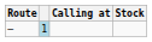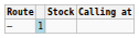columns swapped: Calling at <-> Stock
